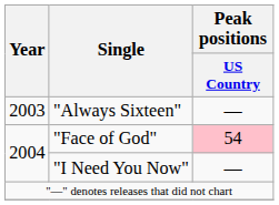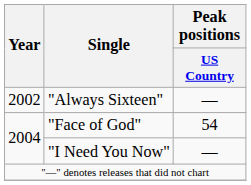"Always Sixteen" | Year: 2003 -> 2002
"Face of God" | Peak positions / US Country: pink background -> no background
